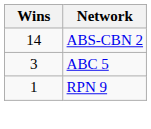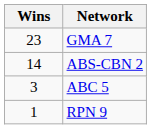+ row: 23 | GMA 7
